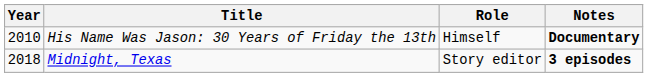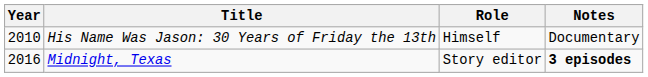His Name Was Jason: 30 Years of Friday the 13th | Notes: bold -> normal
Midnight, Texas | Year: 2018 -> 2016
